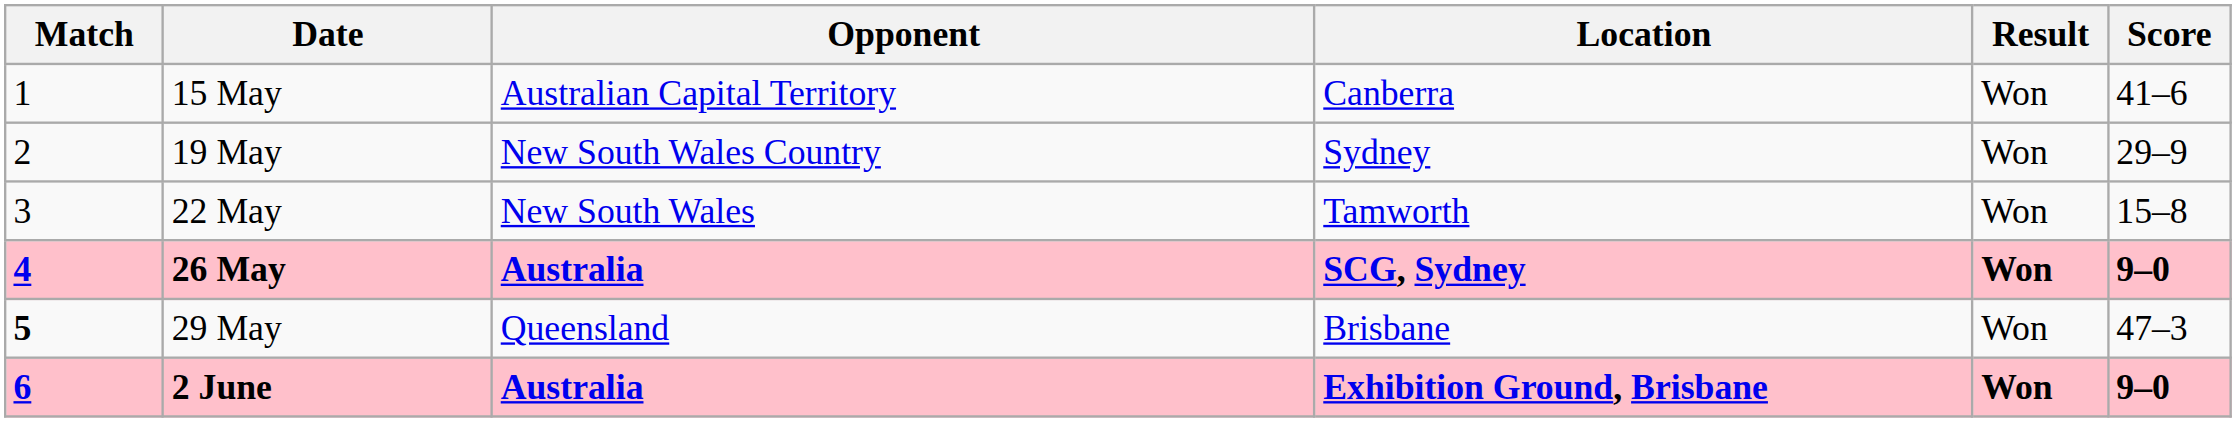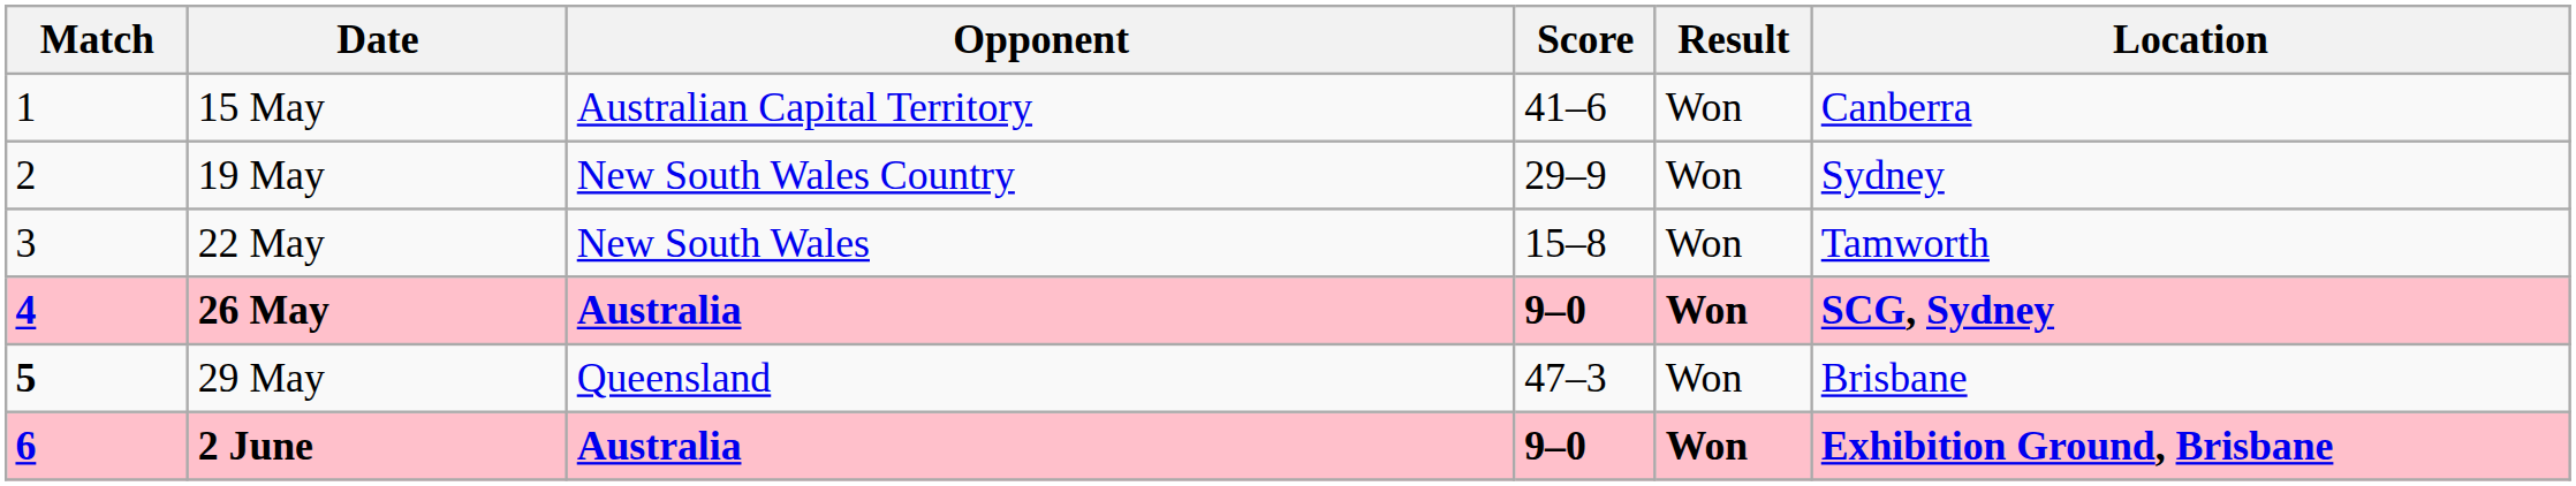columns swapped: Location <-> Score
